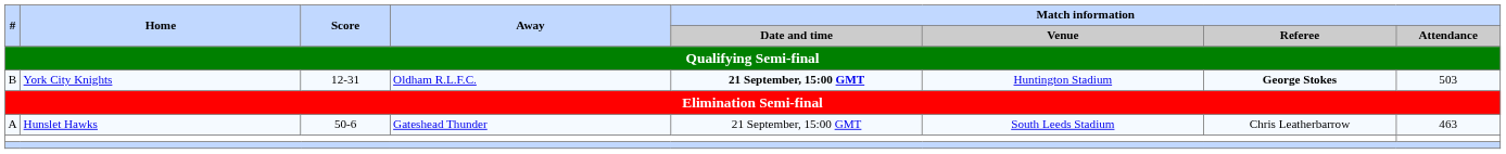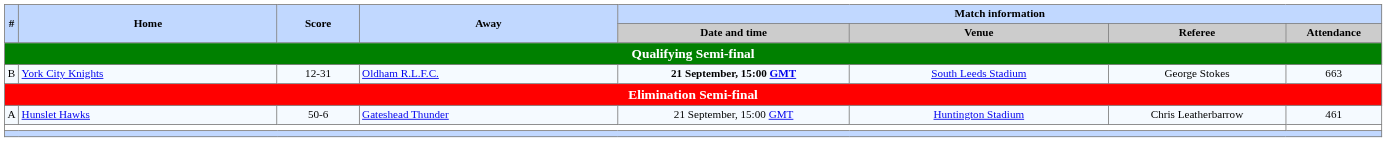York City Knights | Match information / Venue: Huntington Stadium -> South Leeds Stadium
York City Knights | Match information / Referee: bold -> normal
York City Knights | Match information / Attendance: 503 -> 663
Hunslet Hawks | Match information / Venue: South Leeds Stadium -> Huntington Stadium
Hunslet Hawks | Match information / Attendance: 463 -> 461
